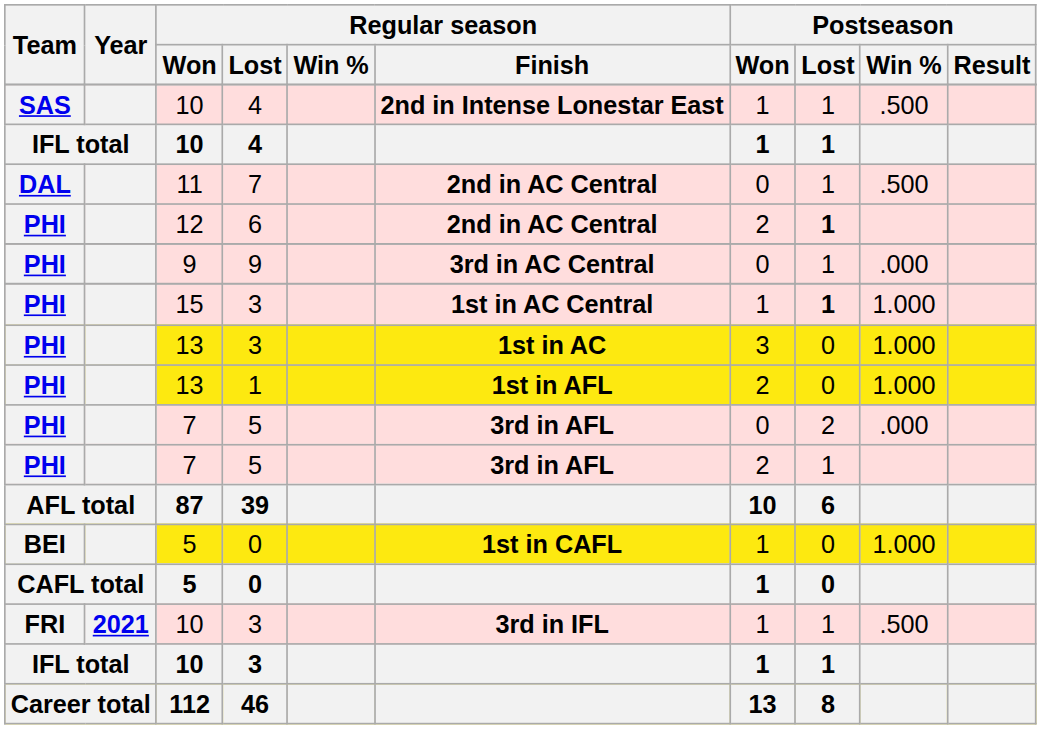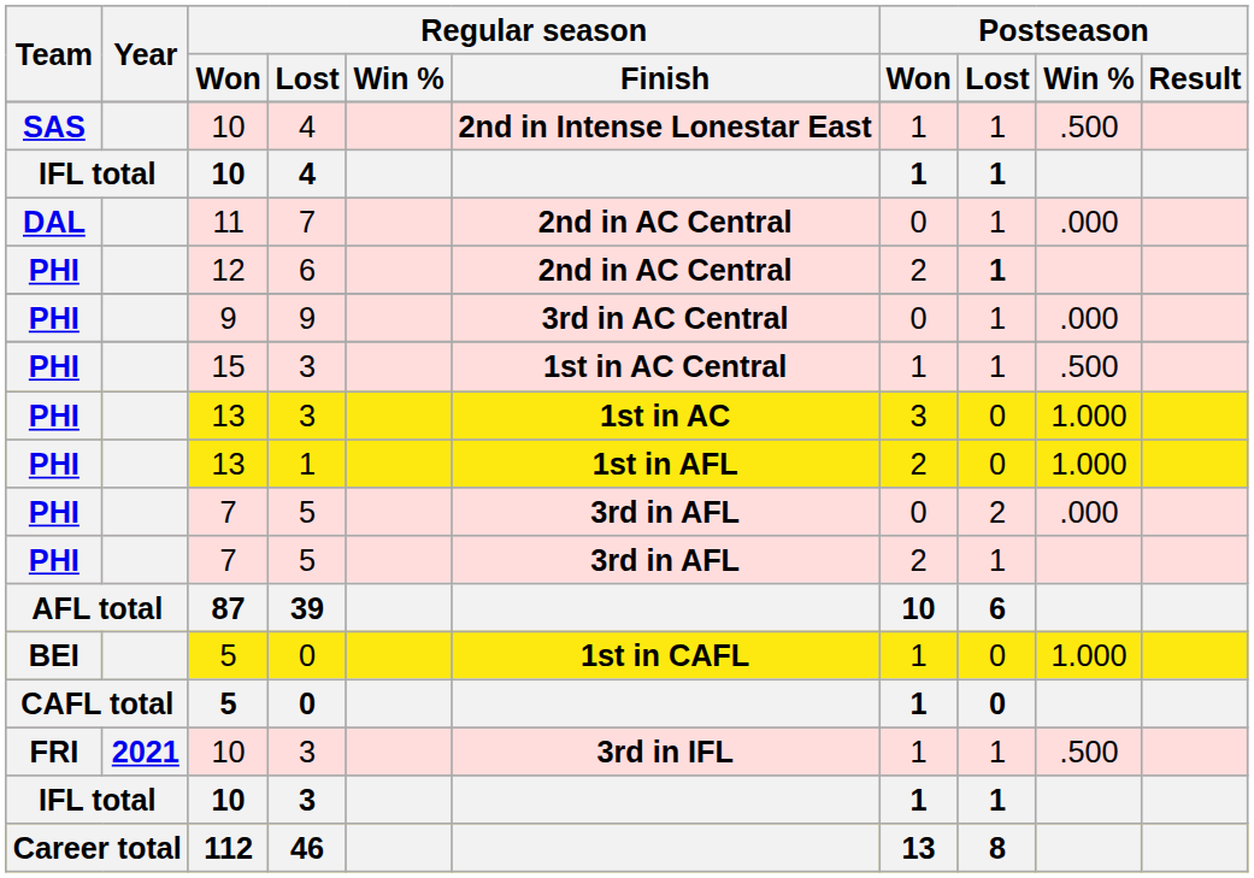11 | Postseason / Win %: .500 -> .000
15 | Postseason / Lost: bold -> normal
15 | Postseason / Win %: 1.000 -> .500
